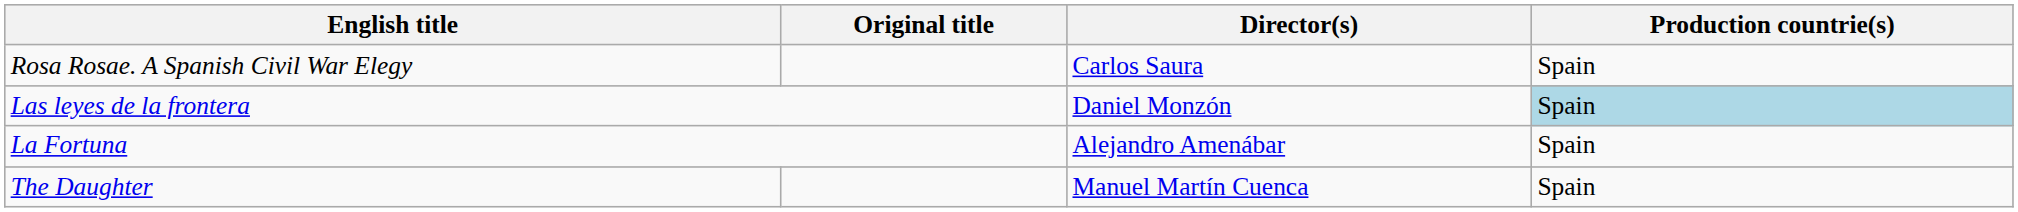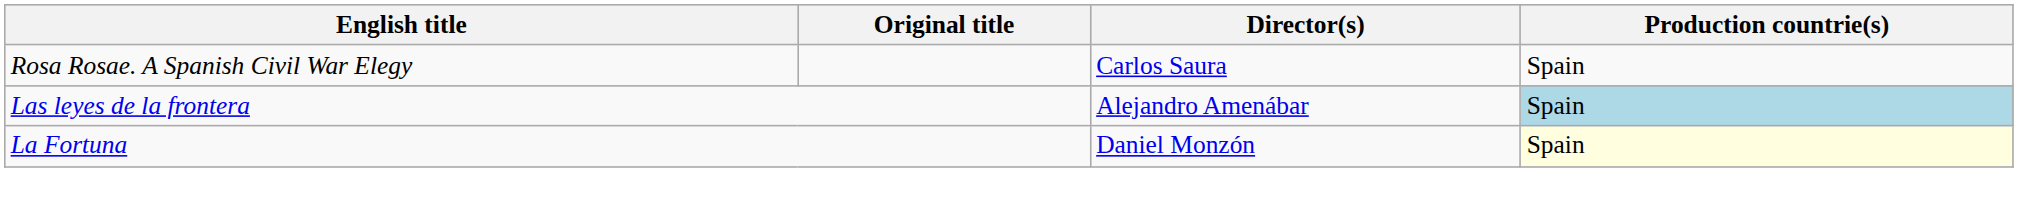Las leyes de la frontera | Director(s): Daniel Monzón -> Alejandro Amenábar
La Fortuna | Director(s): Alejandro Amenábar -> Daniel Monzón
La Fortuna | Production countrie(s): no background -> lightyellow background
- row: The Daughter | Manuel Martín Cuenca | Spain
